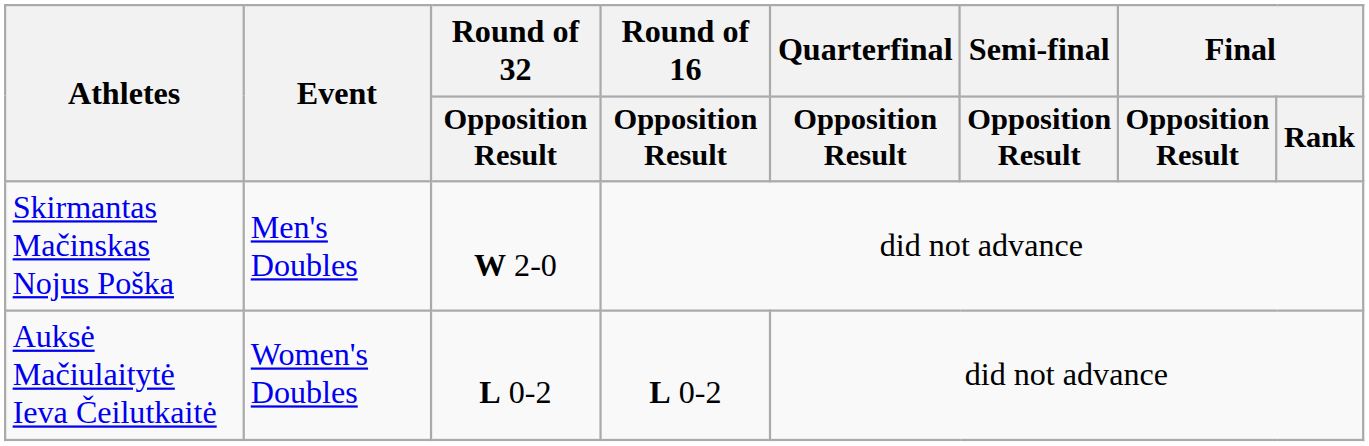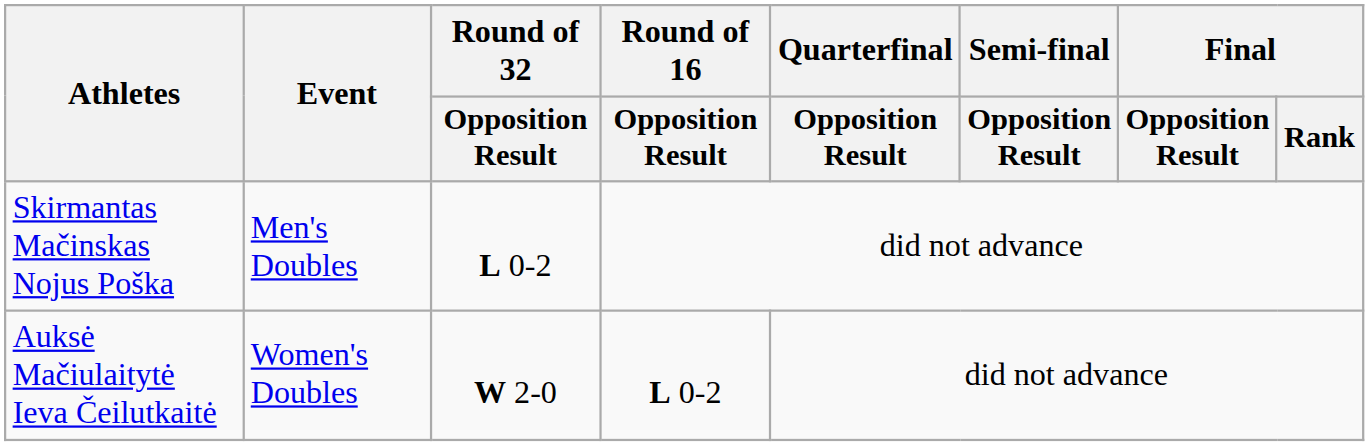Skirmantas Mačinskas Nojus Poška | Round of 32 / Opposition Result: W 2-0 -> L 0-2
Auksė Mačiulaitytė Ieva Čeilutkaitė | Round of 32 / Opposition Result: L 0-2 -> W 2-0
